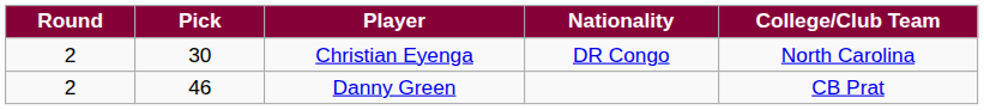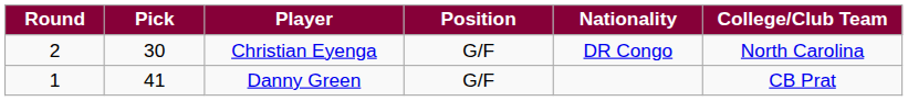+ column: Position | G/F | G/F
Danny Green | Round: 2 -> 1
Danny Green | Pick: 46 -> 41
